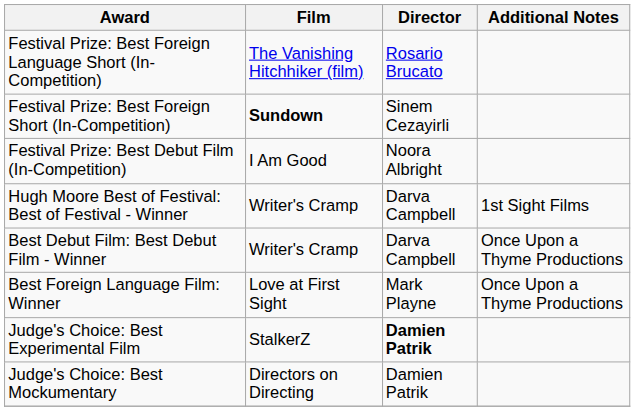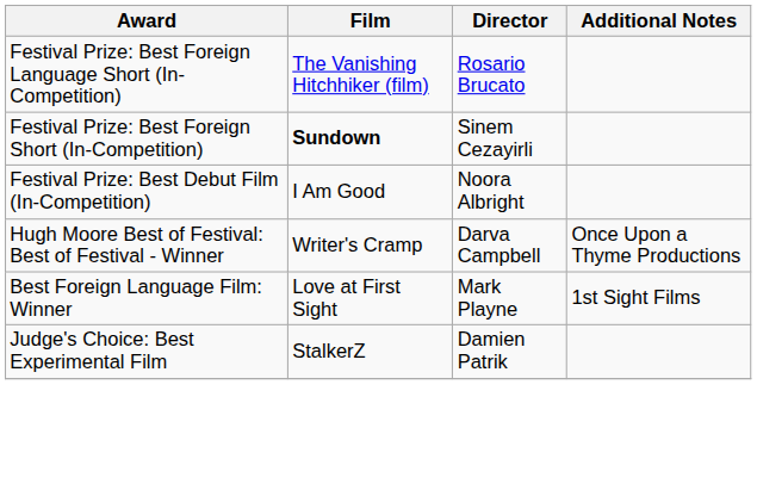Hugh Moore Best of Festival: Best of Festival - Winner | Additional Notes: 1st Sight Films -> Once Upon a Thyme Productions
- row: Best Debut Film: Best Debut Film - Winner | Writer's Cramp | Darva Campbell | Once Upon a Thyme Productions
Best Foreign Language Film: Winner | Additional Notes: Once Upon a Thyme Productions -> 1st Sight Films
Judge's Choice: Best Experimental Film | Director: bold -> normal
- row: Judge's Choice: Best Mockumentary | Directors on Directing | Damien Patrik
